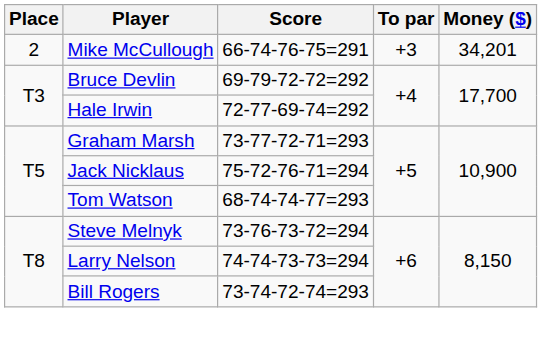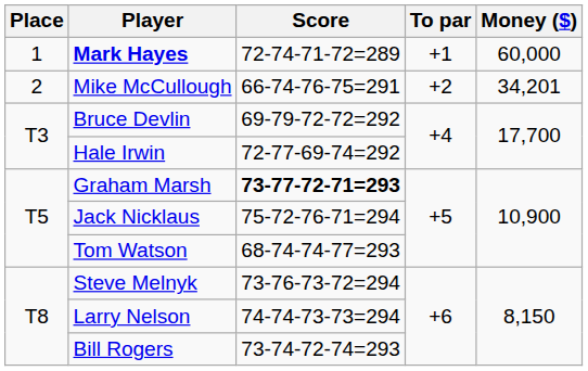+ row: 1 | Mark Hayes | 72-74-71-72=289 | +1 | 60,000
Mike McCullough | To par: +3 -> +2
Graham Marsh | Score: normal -> bold
